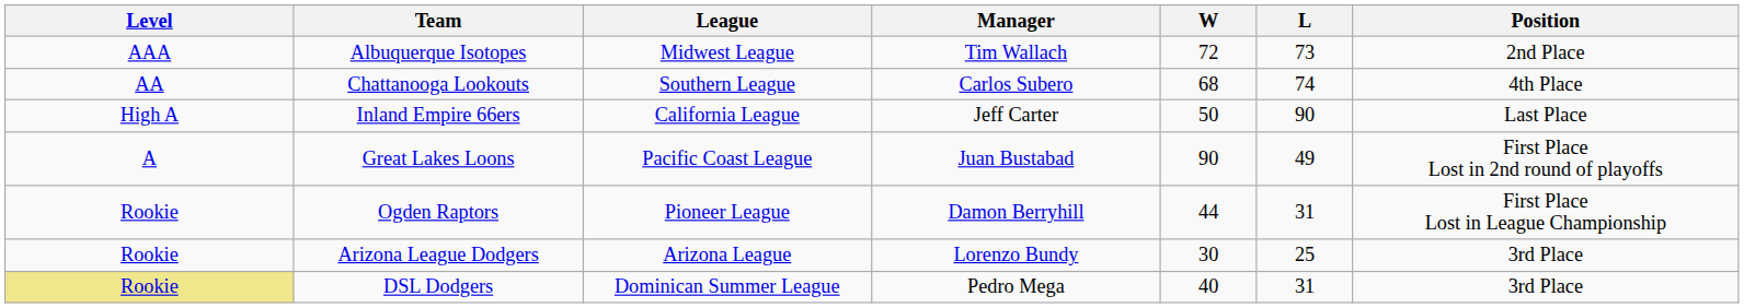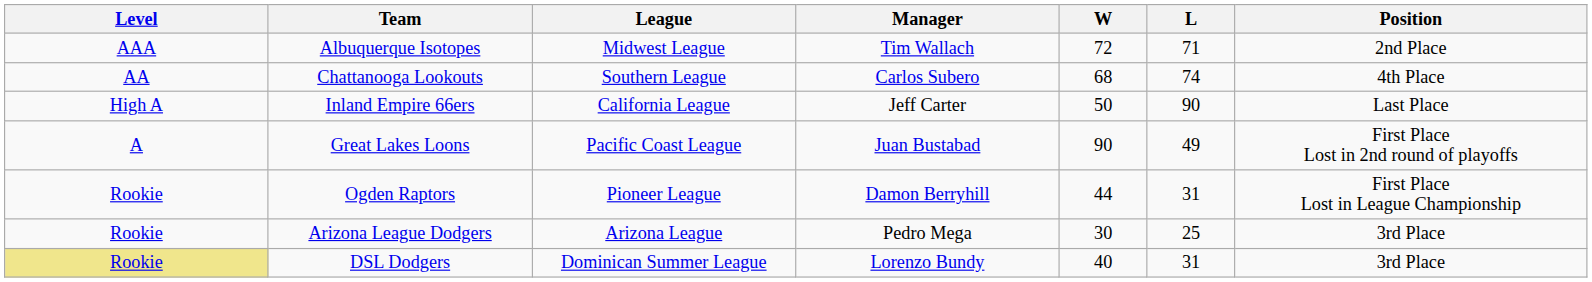Albuquerque Isotopes | L: 73 -> 71
Arizona League Dodgers | Manager: Lorenzo Bundy -> Pedro Mega
DSL Dodgers | Manager: Pedro Mega -> Lorenzo Bundy
